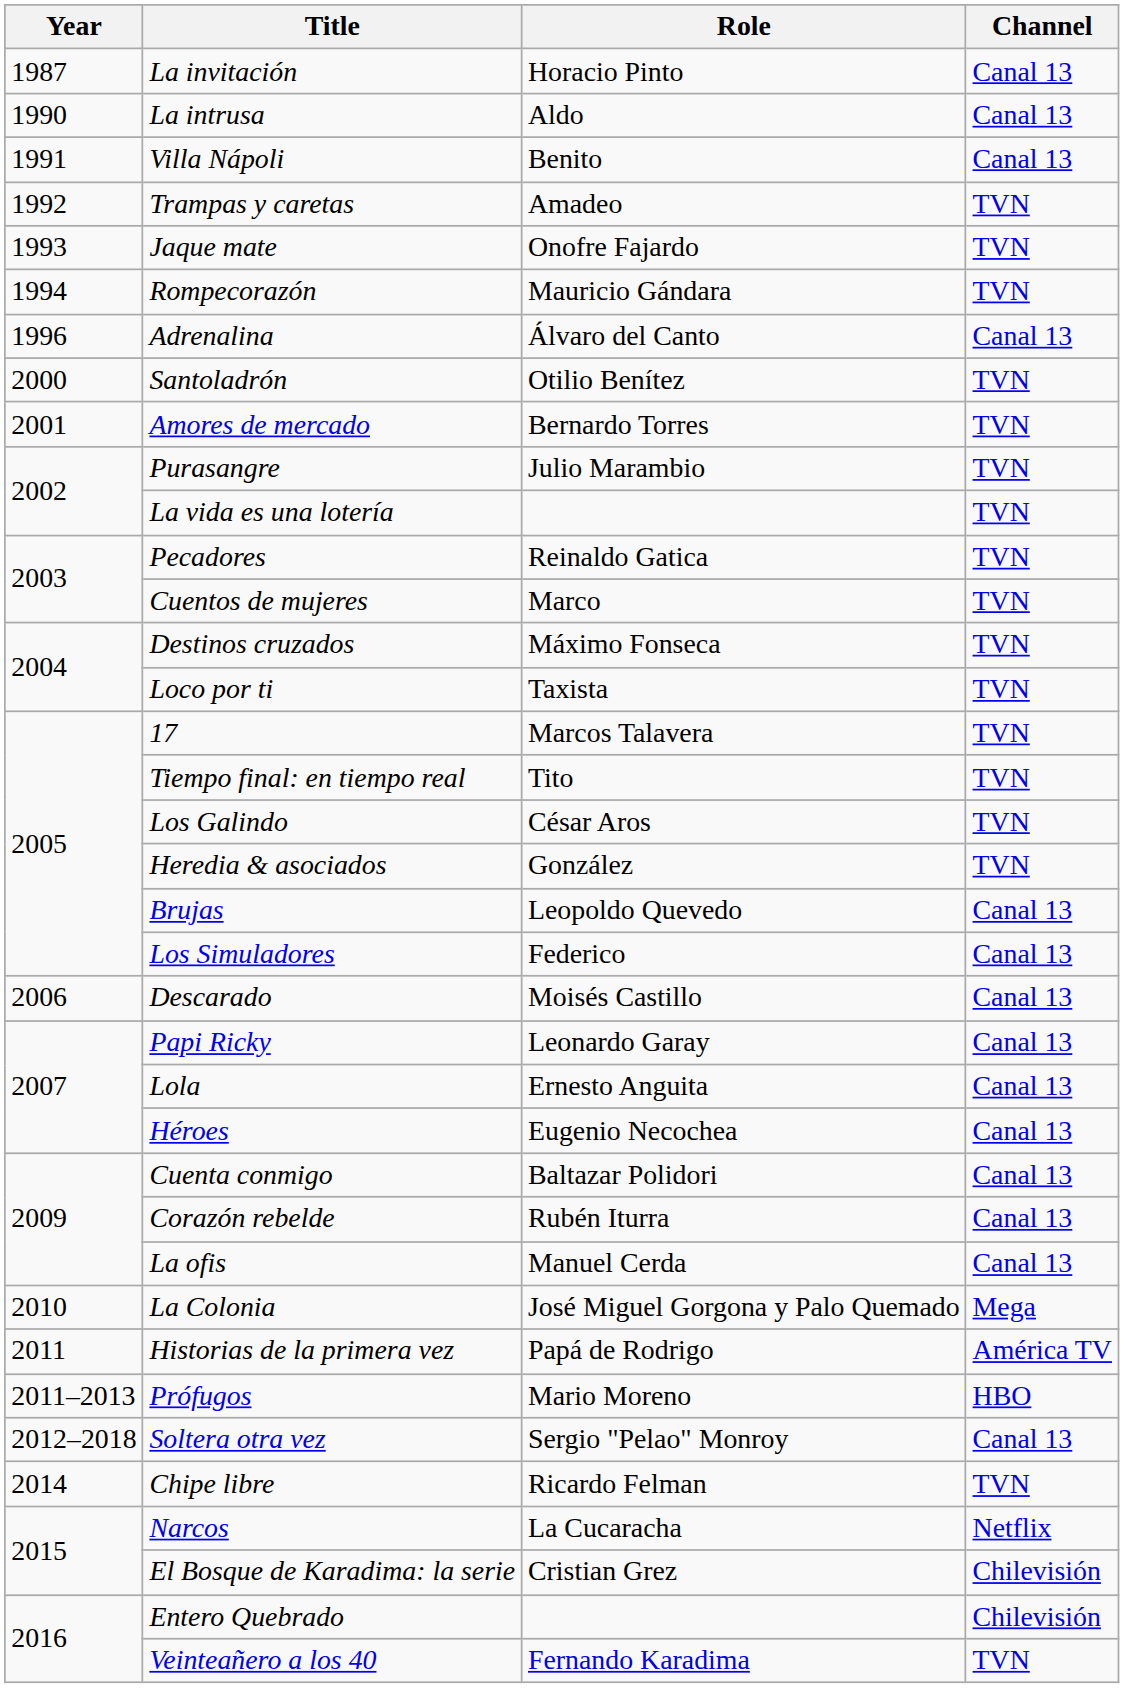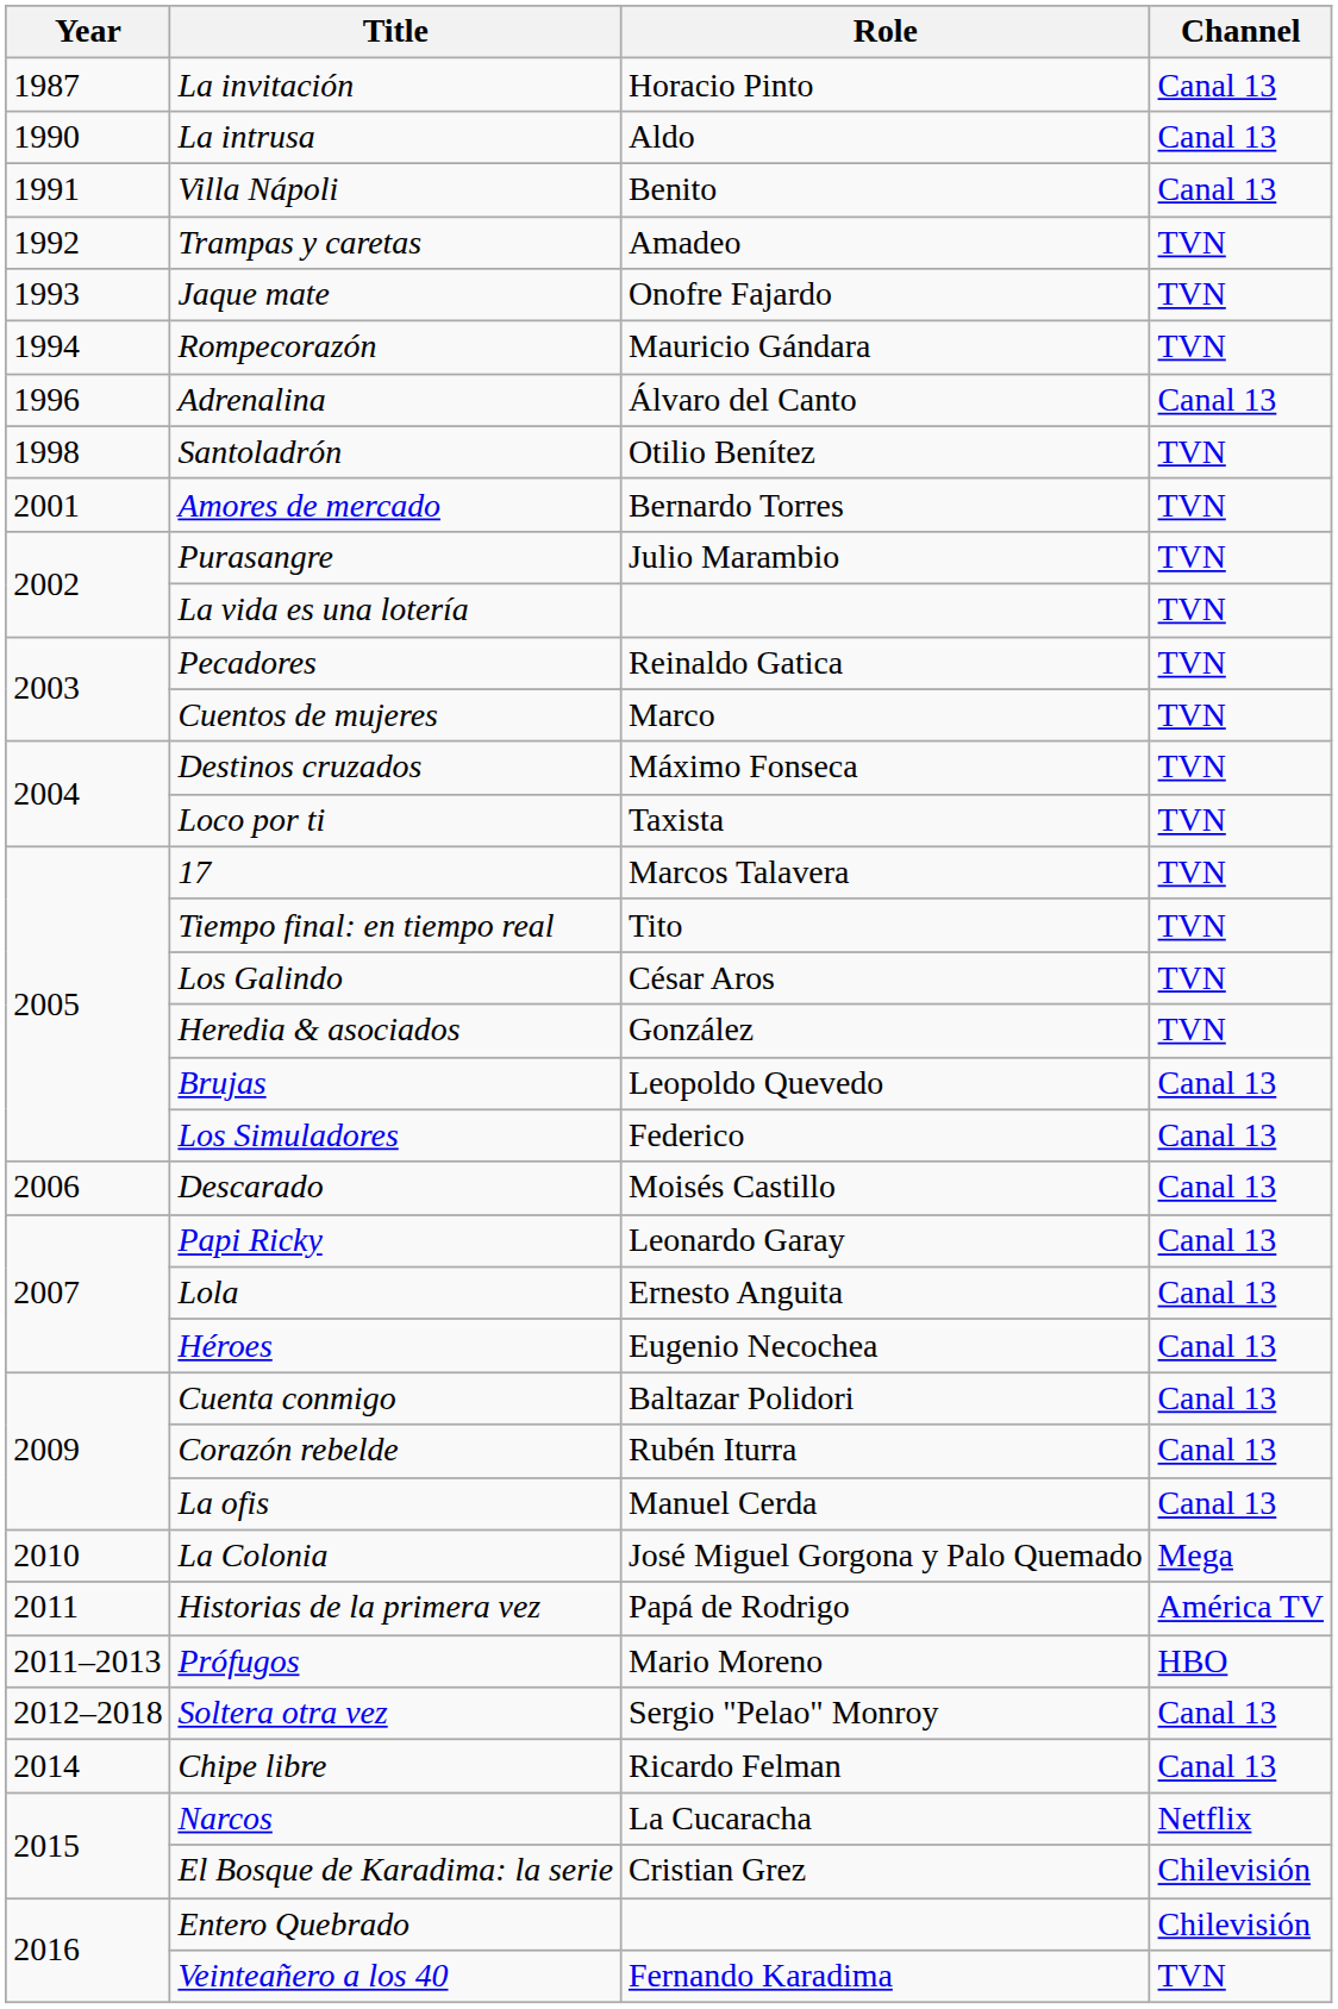Santoladrón | Year: 2000 -> 1998
Chipe libre | Channel: TVN -> Canal 13
